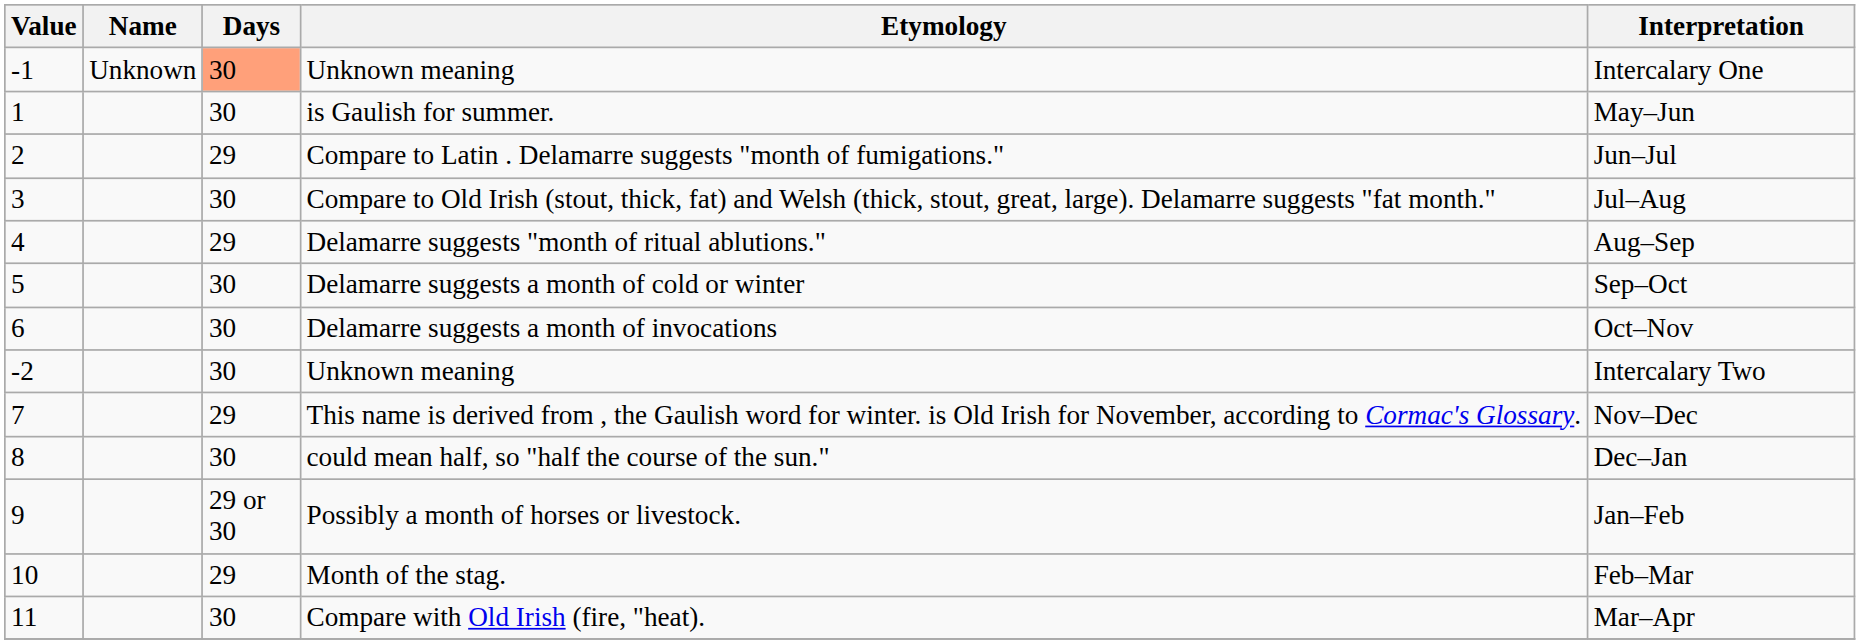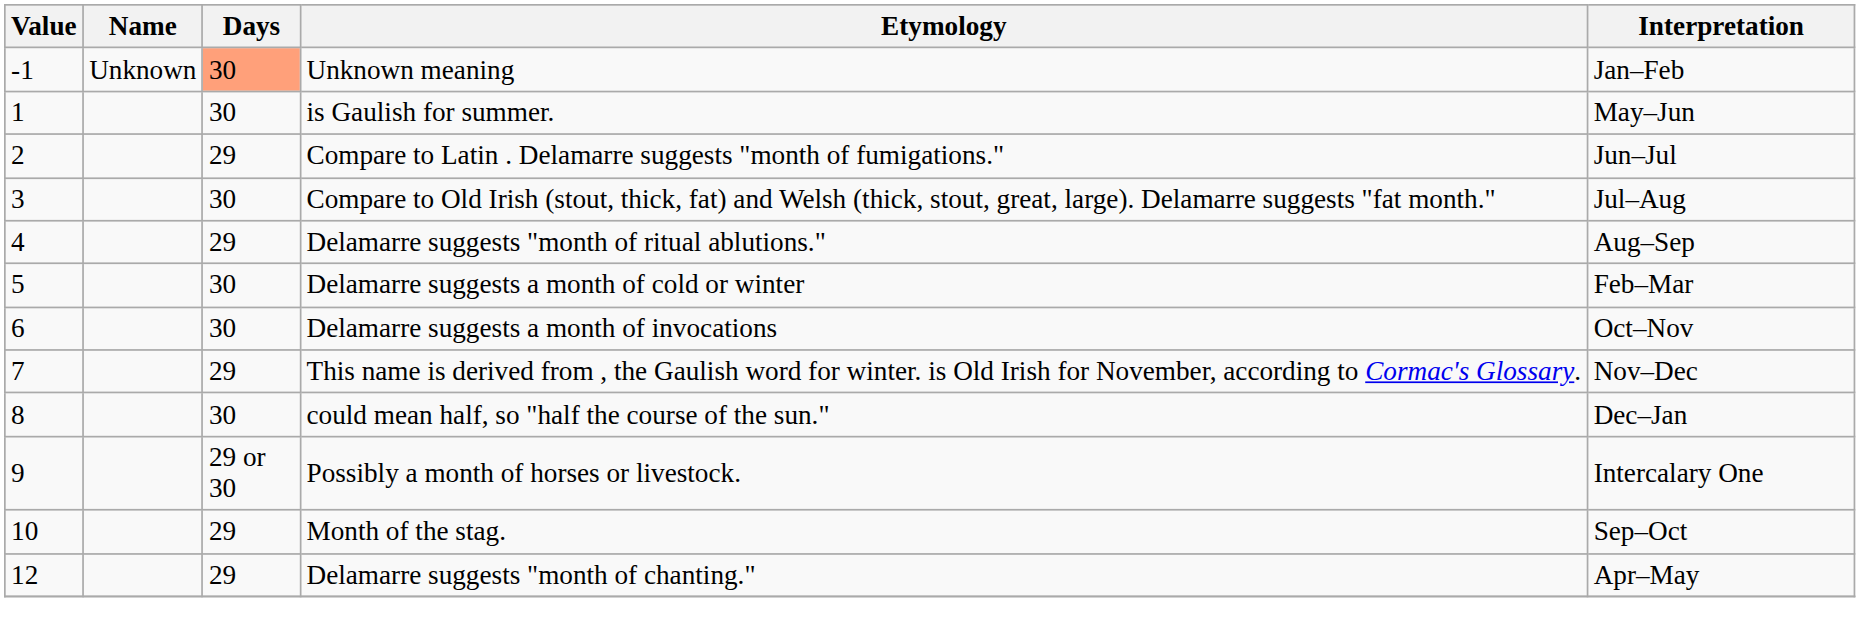-1 / Unknown meaning | Interpretation: Intercalary One -> Jan–Feb
Delamarre suggests a month of cold or winter | Interpretation: Sep–Oct -> Feb–Mar
- row: -2 | 30 | Unknown meaning | Intercalary Two
Possibly a month of horses or livestock. | Interpretation: Jan–Feb -> Intercalary One
Month of the stag. | Interpretation: Feb–Mar -> Sep–Oct
- row: 11 | 30 | Compare with Old Irish (fire, "heat). | Mar–Apr
+ row: 12 | 29 | Delamarre suggests "month of chanting." | Apr–May
